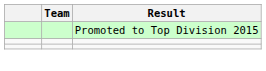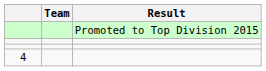+ row: 4
